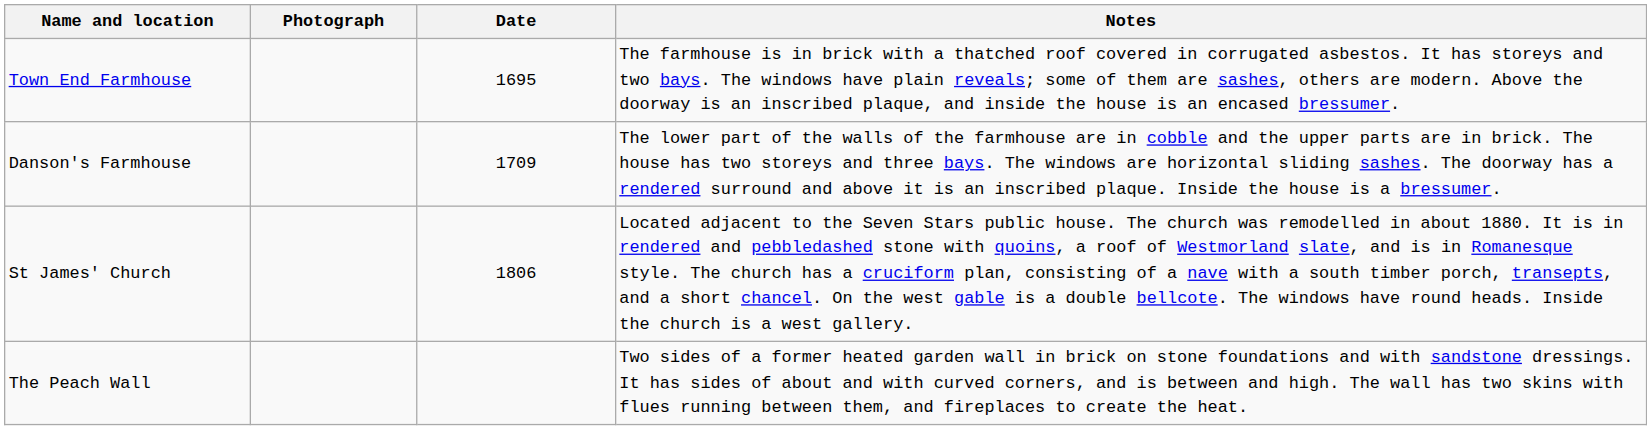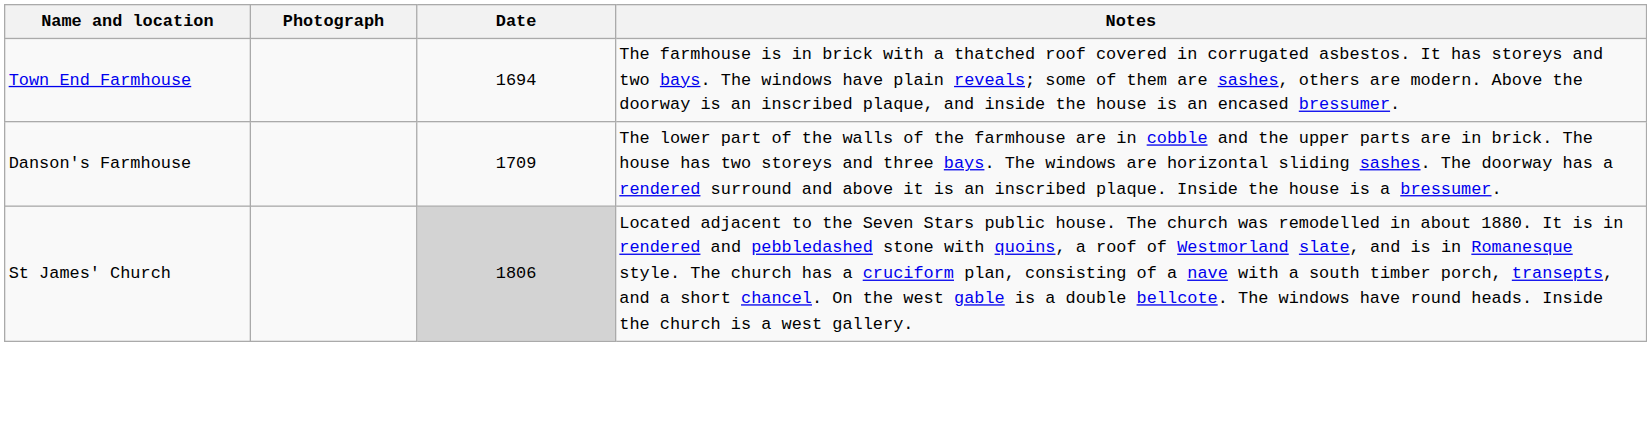Town End Farmhouse | Date: 1695 -> 1694
St James' Church | Date: no background -> lightgrey background
- row: The Peach Wall | Two sides of a former heated garden wall in brick on stone foundations and with sandstone dressings. It has sides of about and with curved corners, and is between and high. The wall has two skins with flues running between them, and fireplaces to create the heat.
